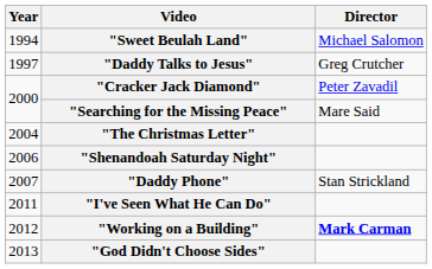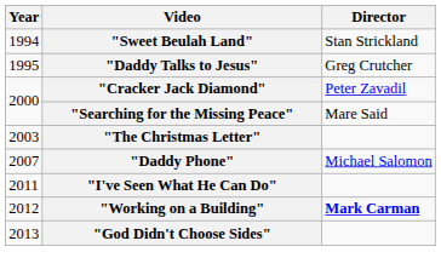"Sweet Beulah Land" | Director: Michael Salomon -> Stan Strickland
"Daddy Talks to Jesus" | Year: 1997 -> 1995
"The Christmas Letter" | Year: 2004 -> 2003
- row: 2006 | "Shenandoah Saturday Night"
"Daddy Phone" | Director: Stan Strickland -> Michael Salomon
